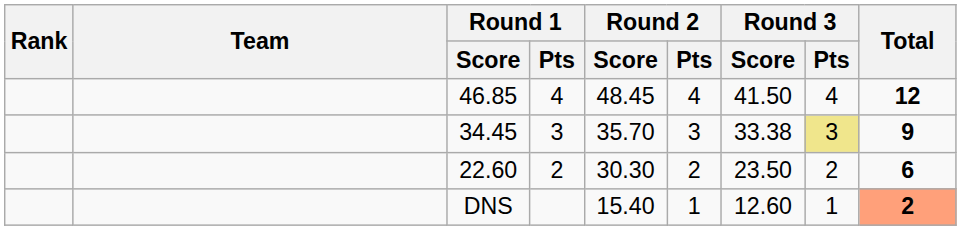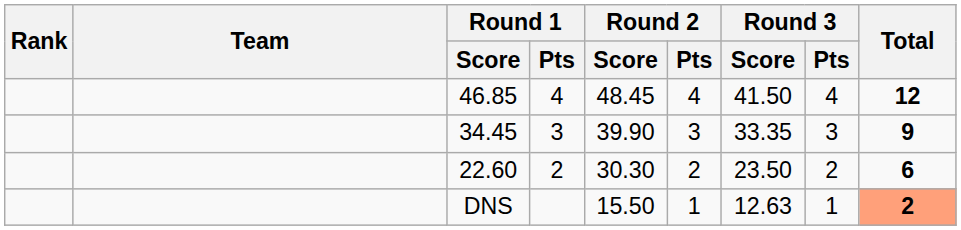34.45 | Round 2 / Score: 35.70 -> 39.90
34.45 | Round 3 / Score: 33.38 -> 33.35
34.45 | Round 3 / Pts: khaki background -> no background
DNS | Round 2 / Score: 15.40 -> 15.50
DNS | Round 3 / Score: 12.60 -> 12.63
